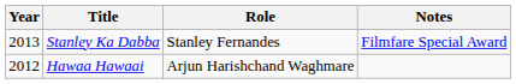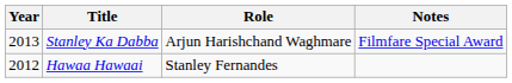Stanley Ka Dabba | Role: Stanley Fernandes -> Arjun Harishchand Waghmare
Hawaa Hawaai | Role: Arjun Harishchand Waghmare -> Stanley Fernandes
